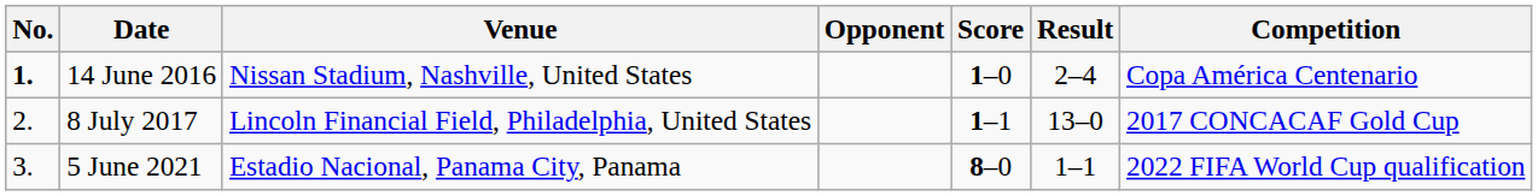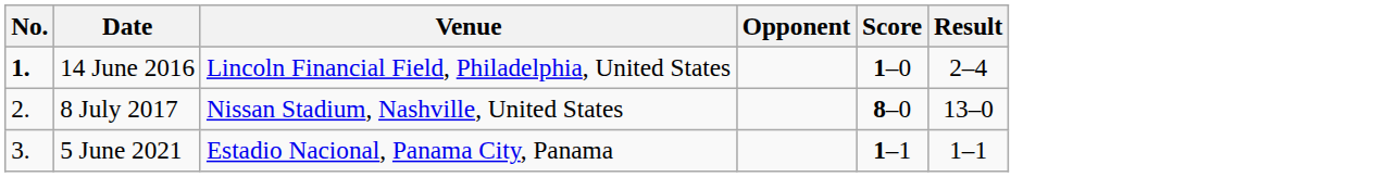- column: Competition | Copa América Centenario | 2017 CONCACAF Gold Cup | 2022 FIFA World Cup qualification
14 June 2016 | Venue: Nissan Stadium, Nashville, United States -> Lincoln Financial Field, Philadelphia, United States
8 July 2017 | Venue: Lincoln Financial Field, Philadelphia, United States -> Nissan Stadium, Nashville, United States
8 July 2017 | Score: 1–1 -> 8–0
5 June 2021 | Score: 8–0 -> 1–1
